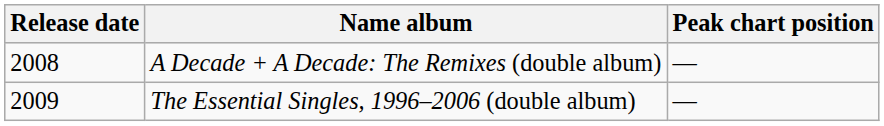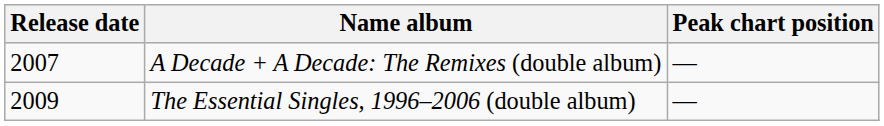A Decade + A Decade: The Remixes (double album) | Release date: 2008 -> 2007
